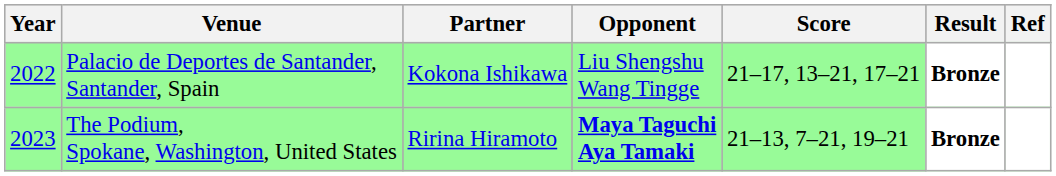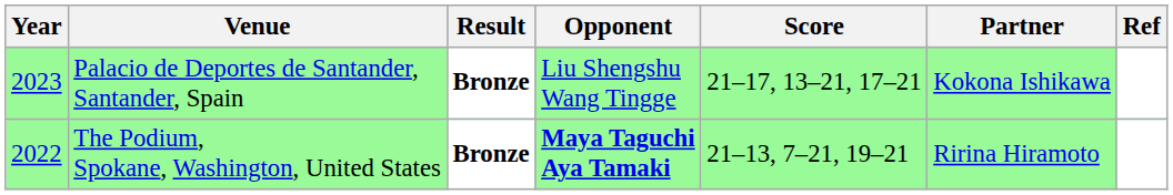columns swapped: Partner <-> Result
Palacio de Deportes de Santander, Santander, Spain | Year: 2022 -> 2023
The Podium, Spokane, Washington, United States | Year: 2023 -> 2022
